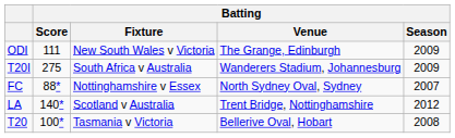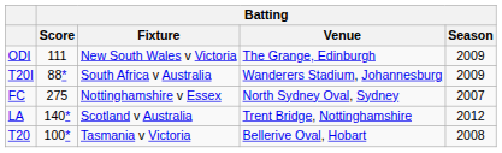T20I | Batting / Score: 275 -> 88*
FC | Batting / Score: 88* -> 275
